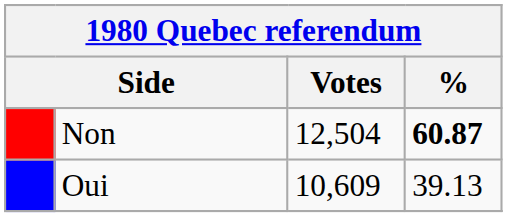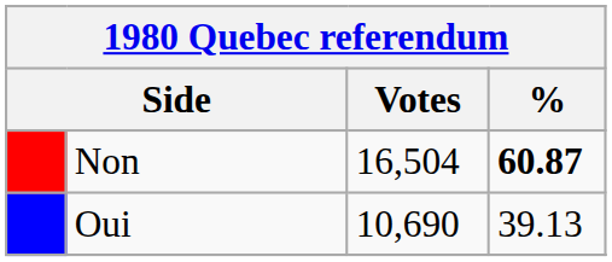Non | Votes: 12,504 -> 16,504
Oui | Votes: 10,609 -> 10,690
